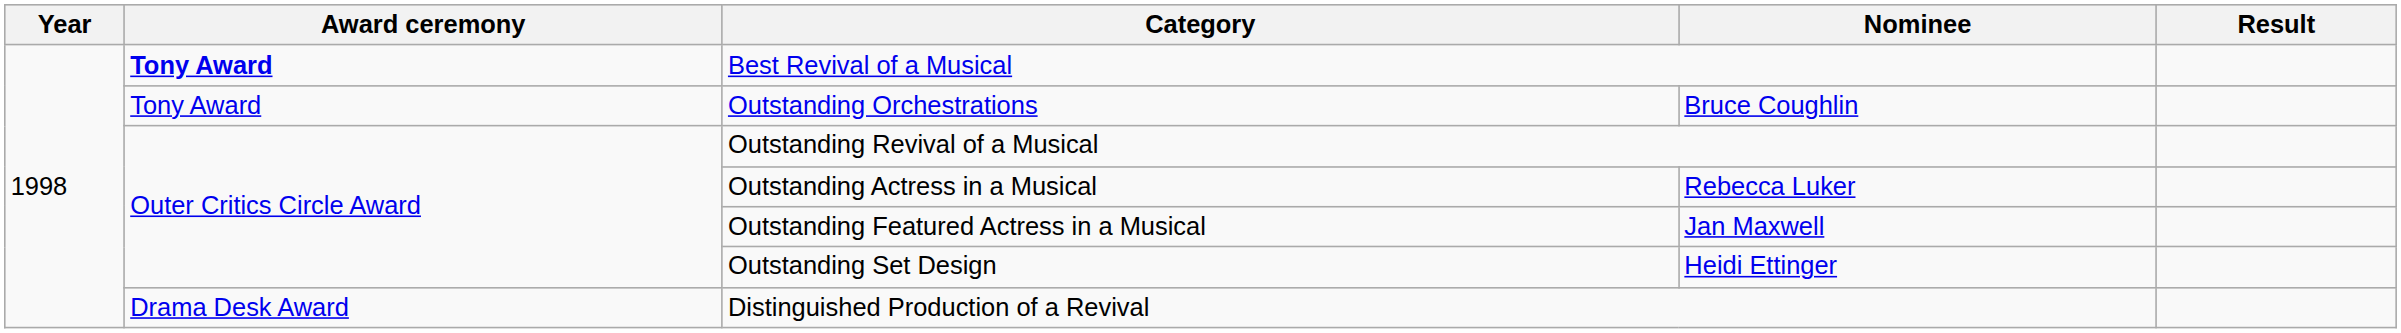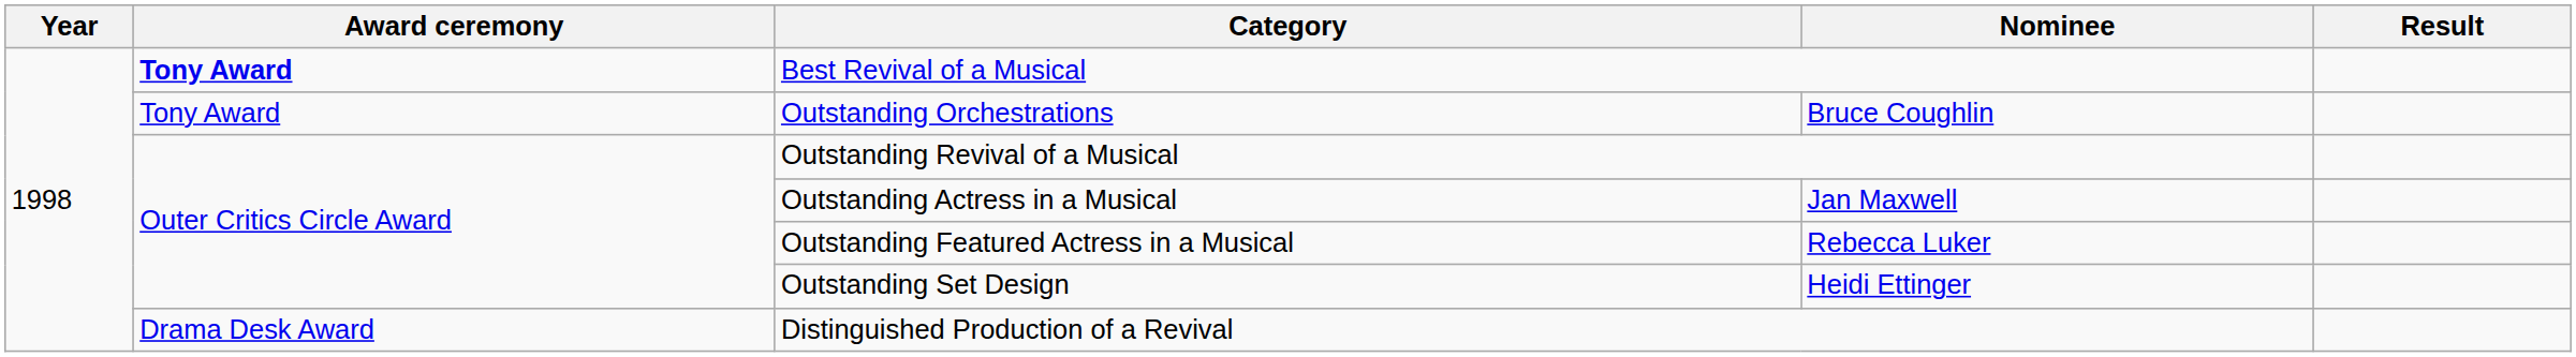Outstanding Actress in a Musical | Nominee: Rebecca Luker -> Jan Maxwell
Outstanding Featured Actress in a Musical | Nominee: Jan Maxwell -> Rebecca Luker
